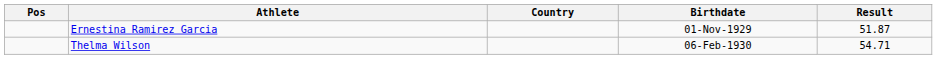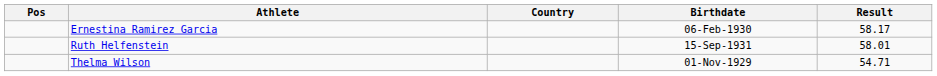Ernestina Ramirez Garcia | Birthdate: 01-Nov-1929 -> 06-Feb-1930
Ernestina Ramirez Garcia | Result: 51.87 -> 58.17
+ row: Ruth Helfenstein | 15-Sep-1931 | 58.01
Thelma Wilson | Birthdate: 06-Feb-1930 -> 01-Nov-1929
